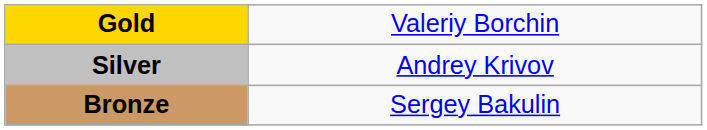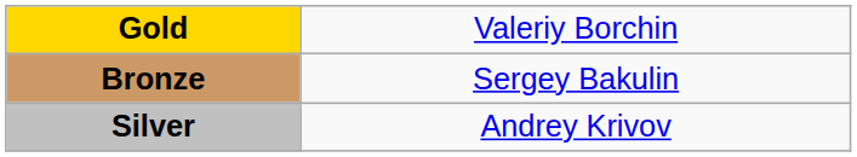rows swapped: Silver <-> Bronze
